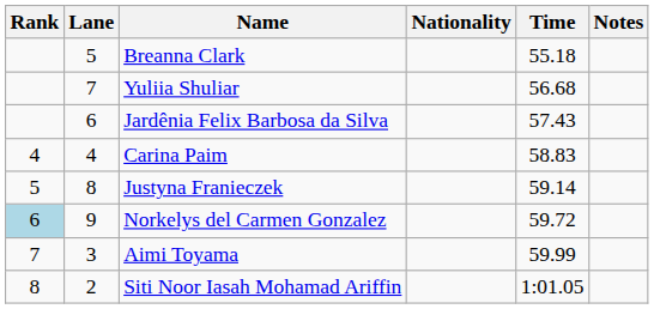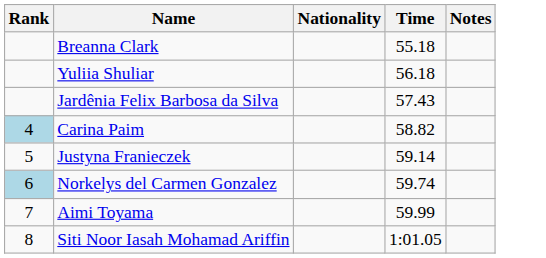- column: Lane | 5 | 7 | 6 | 4 | 8 | 9 | 3 | 2
Yuliia Shuliar | Time: 56.68 -> 56.18
Carina Paim | Rank: no background -> lightblue background
Carina Paim | Time: 58.83 -> 58.82
Norkelys del Carmen Gonzalez | Time: 59.72 -> 59.74
